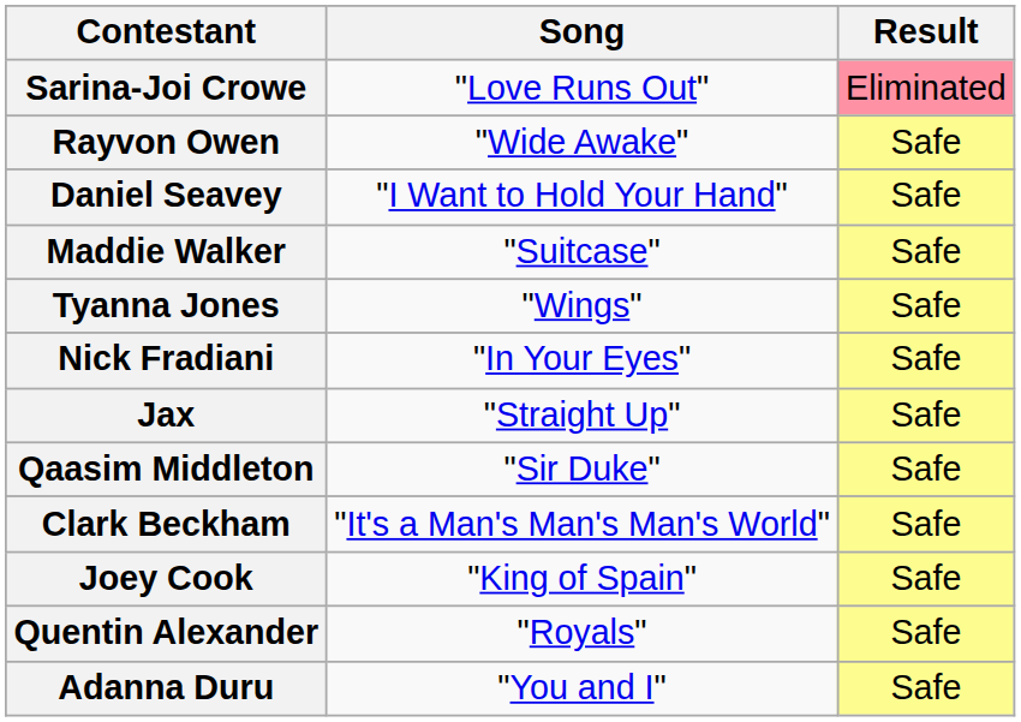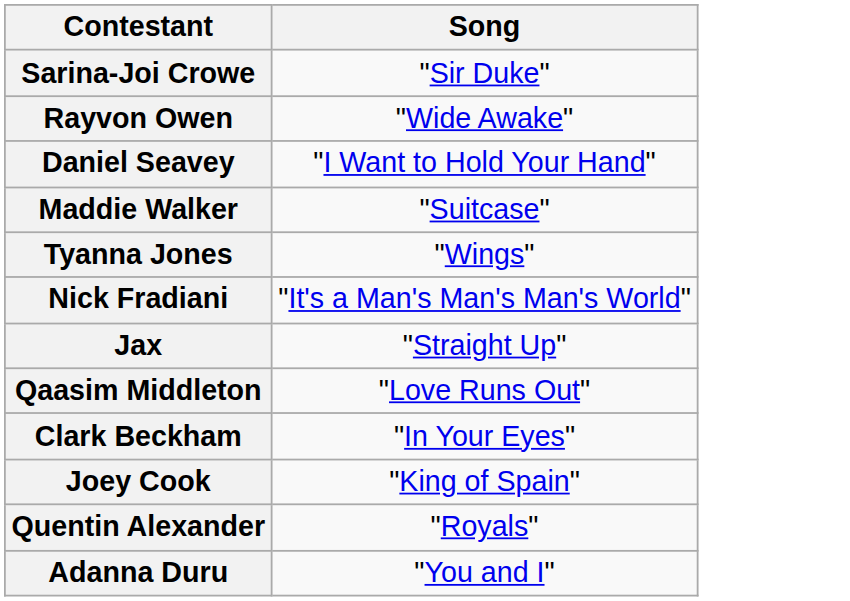- column: Result | Eliminated | Safe | Safe | Safe | Safe | Safe | Safe | Safe | Safe | Safe | Safe | Safe
Sarina-Joi Crowe | Song: "Love Runs Out" -> "Sir Duke"
Nick Fradiani | Song: "In Your Eyes" -> "It's a Man's Man's Man's World"
Qaasim Middleton | Song: "Sir Duke" -> "Love Runs Out"
Clark Beckham | Song: "It's a Man's Man's Man's World" -> "In Your Eyes"
